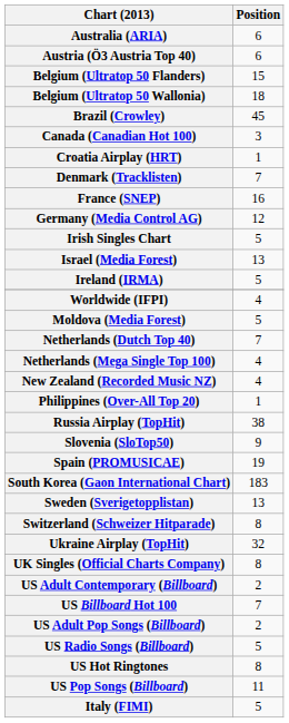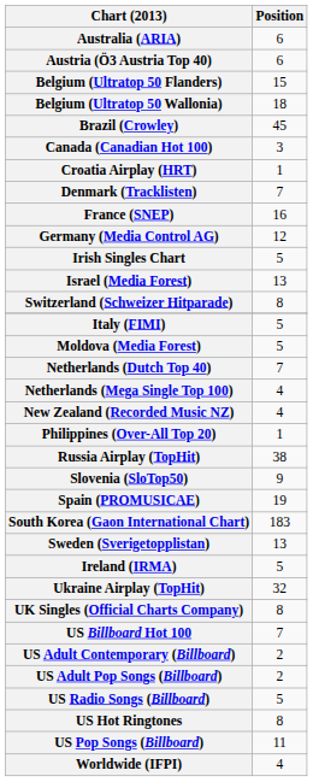rows swapped: Ireland (IRMA) <-> Switzerland (Schweizer Hitparade)
rows swapped: Italy (FIMI) <-> Worldwide (IFPI)
rows swapped: US Billboard Hot 100 <-> US Adult Contemporary (Billboard)
